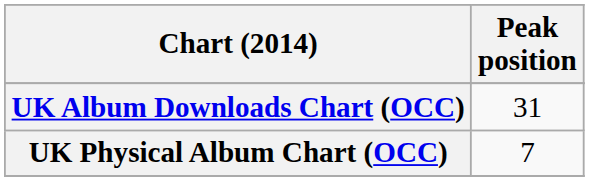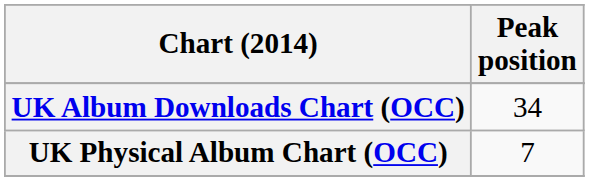UK Album Downloads Chart (OCC) | Peak position: 31 -> 34
